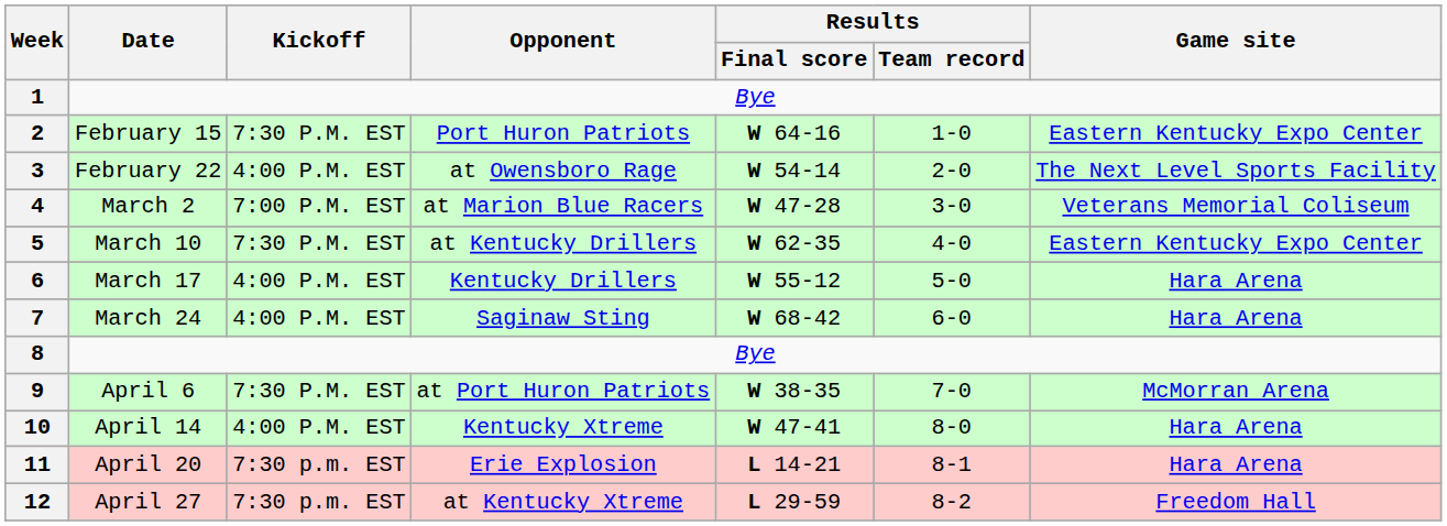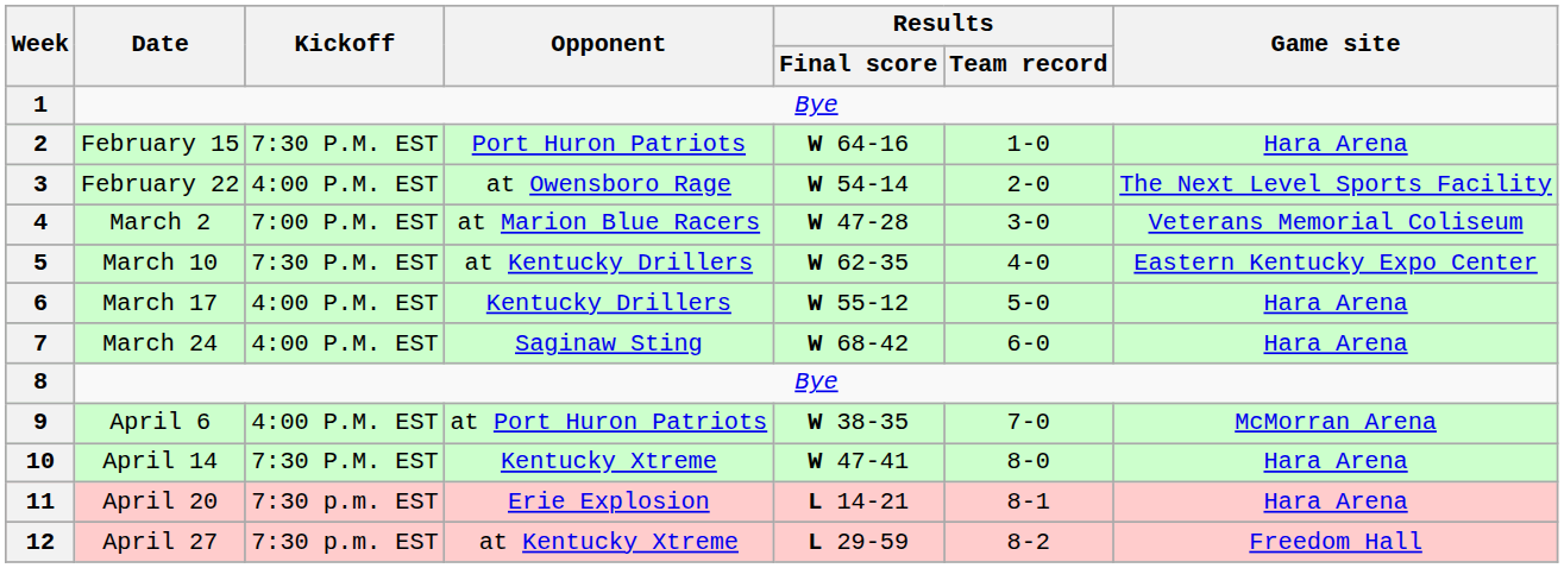2 | Game site: Eastern Kentucky Expo Center -> Hara Arena
9 | Kickoff: 7:30 P.M. EST -> 4:00 P.M. EST
10 | Kickoff: 4:00 P.M. EST -> 7:30 P.M. EST
